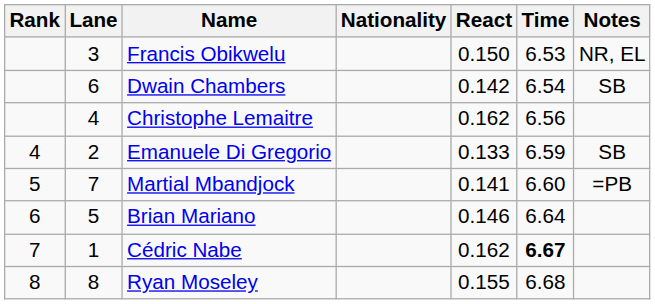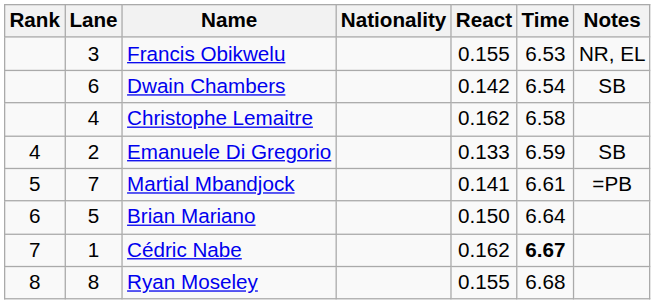Francis Obikwelu | React: 0.150 -> 0.155
Christophe Lemaitre | Time: 6.56 -> 6.58
Martial Mbandjock | Time: 6.60 -> 6.61
Brian Mariano | React: 0.146 -> 0.150
